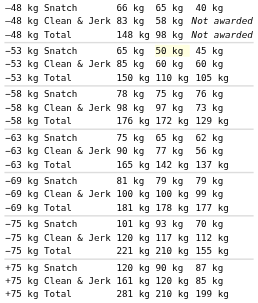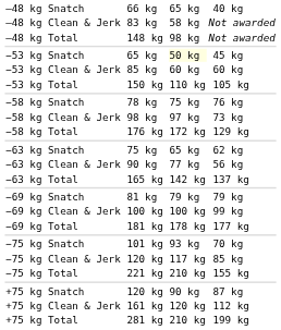−75 kg Clean & Jerk | column 7: 112 kg -> 85 kg
+75 kg Clean & Jerk | column 7: 85 kg -> 112 kg
